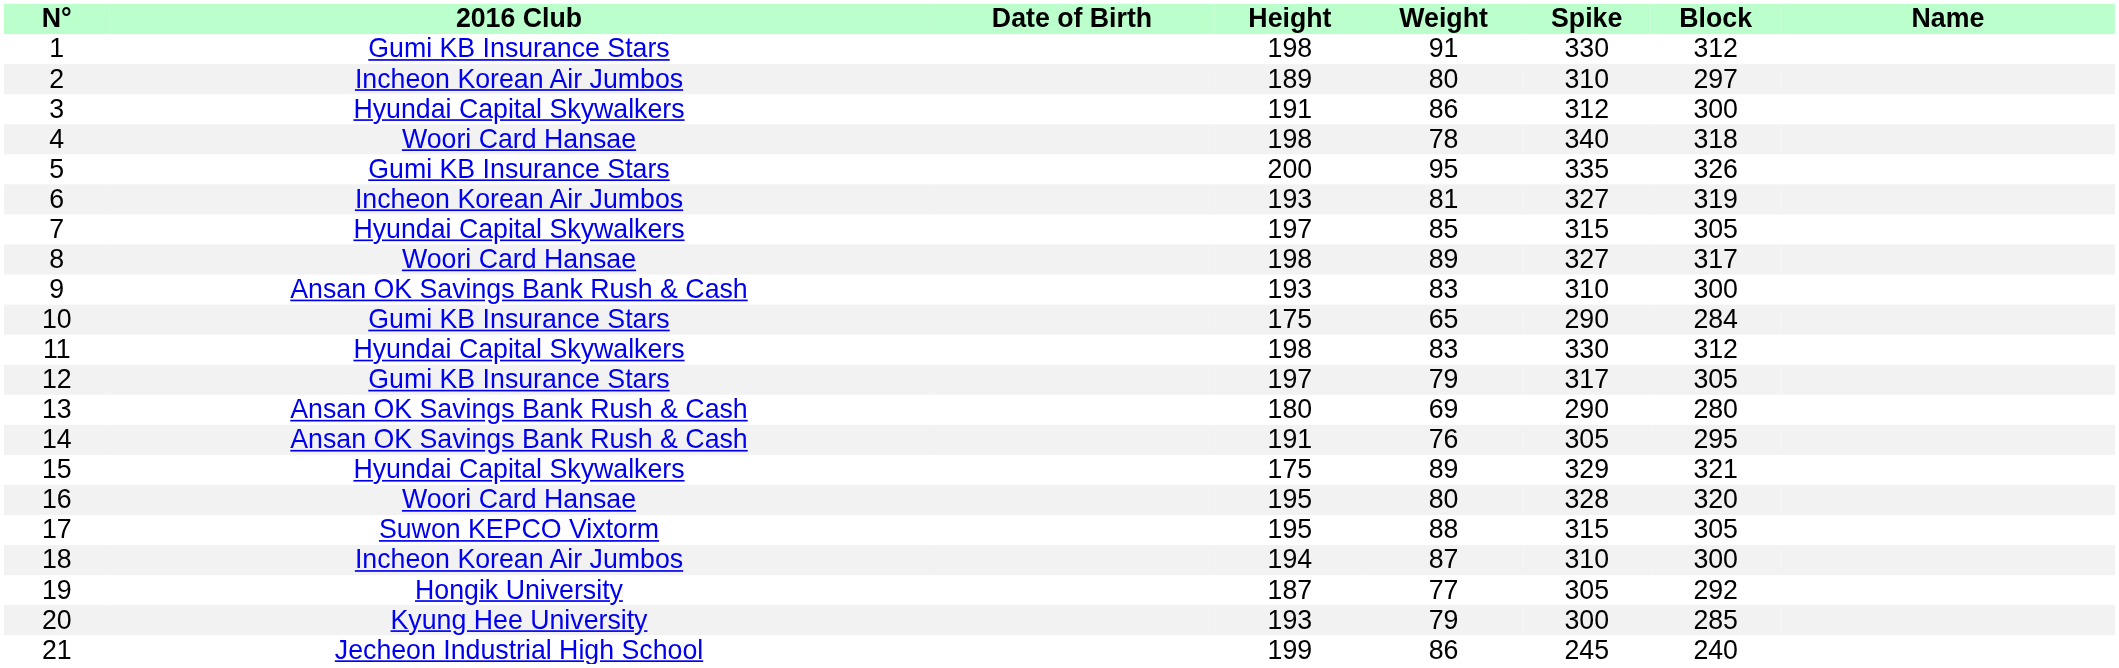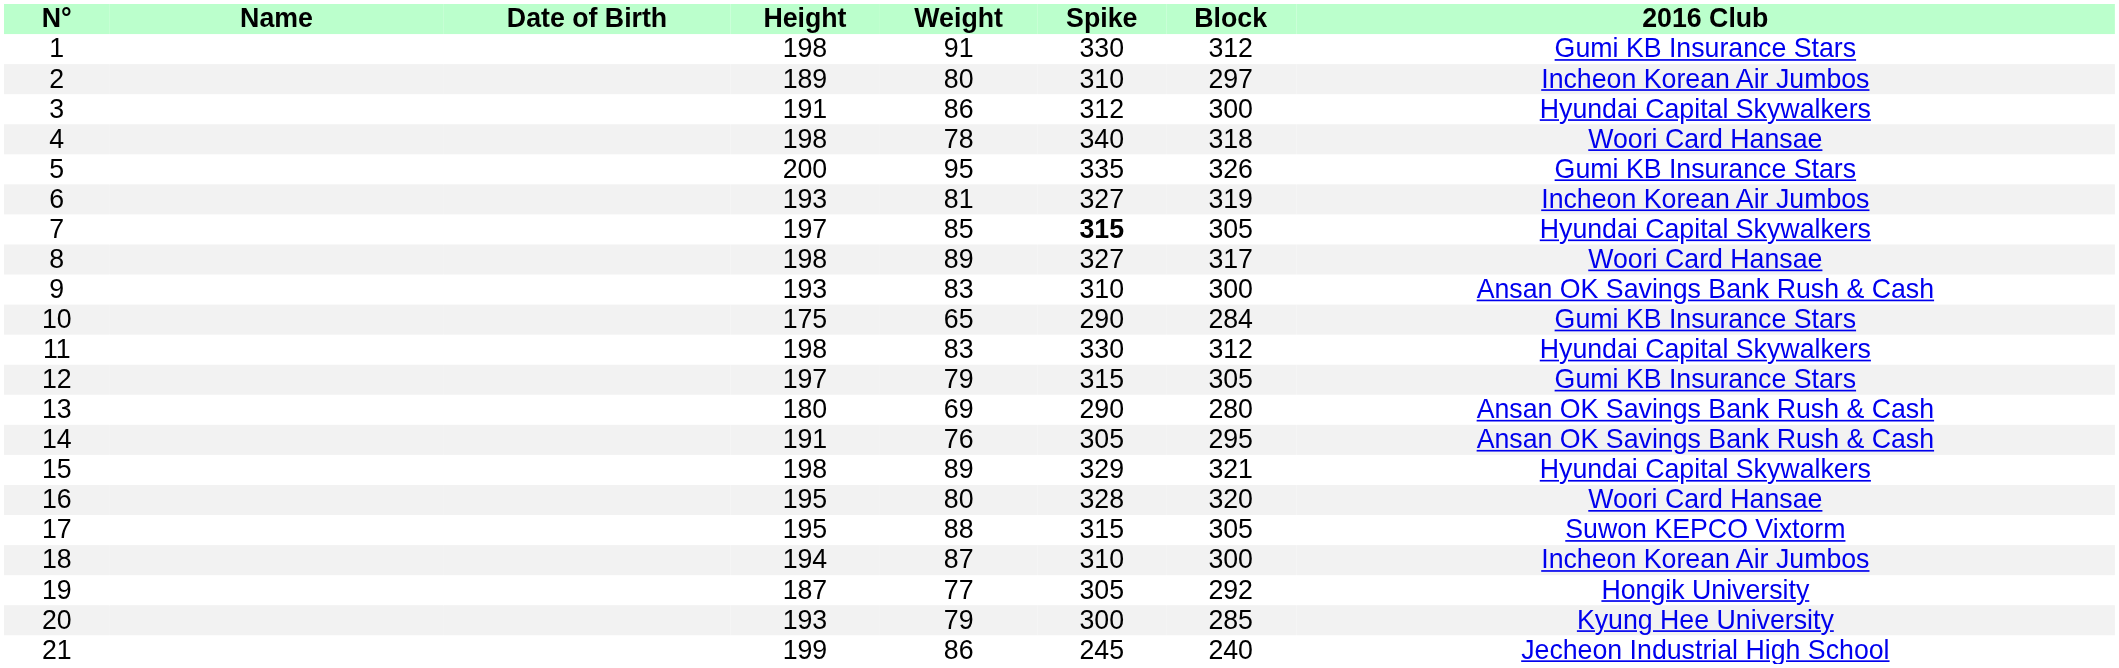columns swapped: Name <-> 2016 Club
7 | Spike: normal -> bold
12 | Spike: 317 -> 315
15 | Height: 175 -> 198
